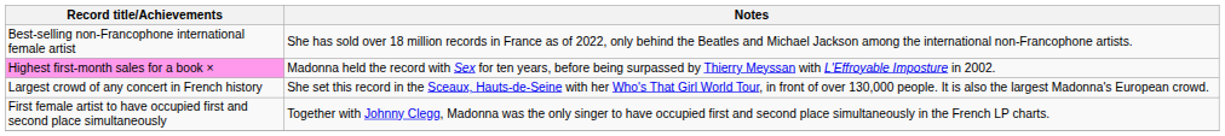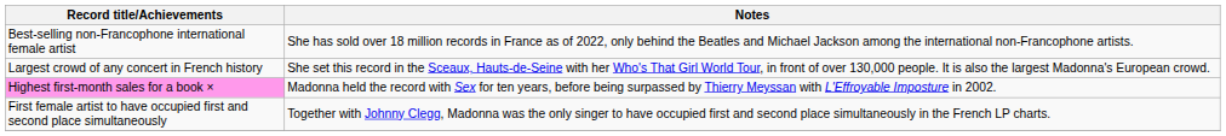rows swapped: Largest crowd of any concert in French history <-> Highest first-month sales for a book ×
